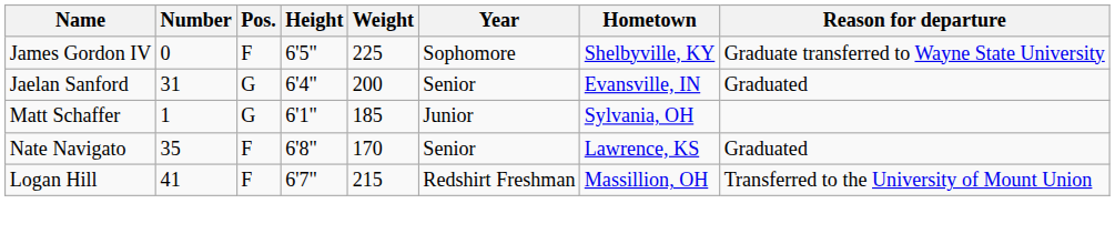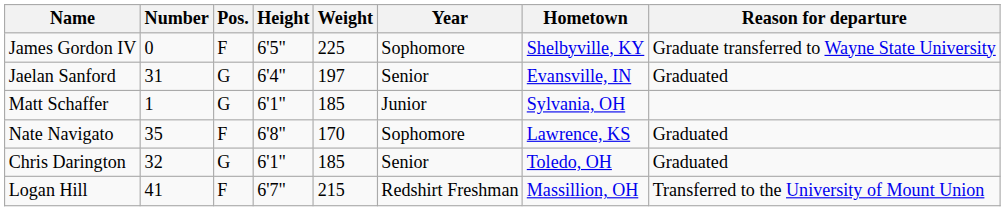Jaelan Sanford | Weight: 200 -> 197
Nate Navigato | Year: Senior -> Sophomore
+ row: Chris Darington | 32 | G | 6'1" | 185 | Senior | Toledo, OH | Graduated
